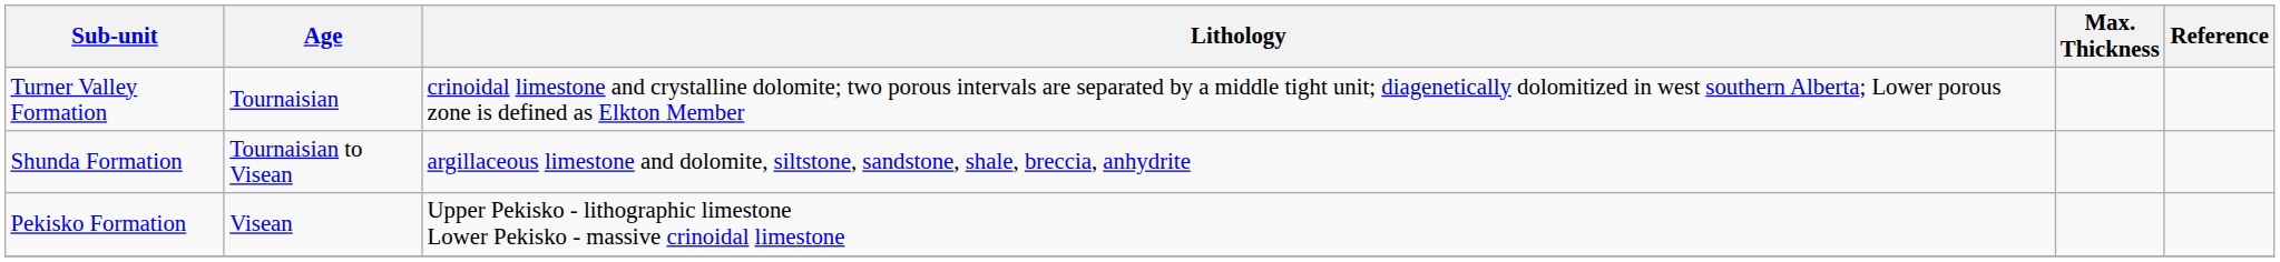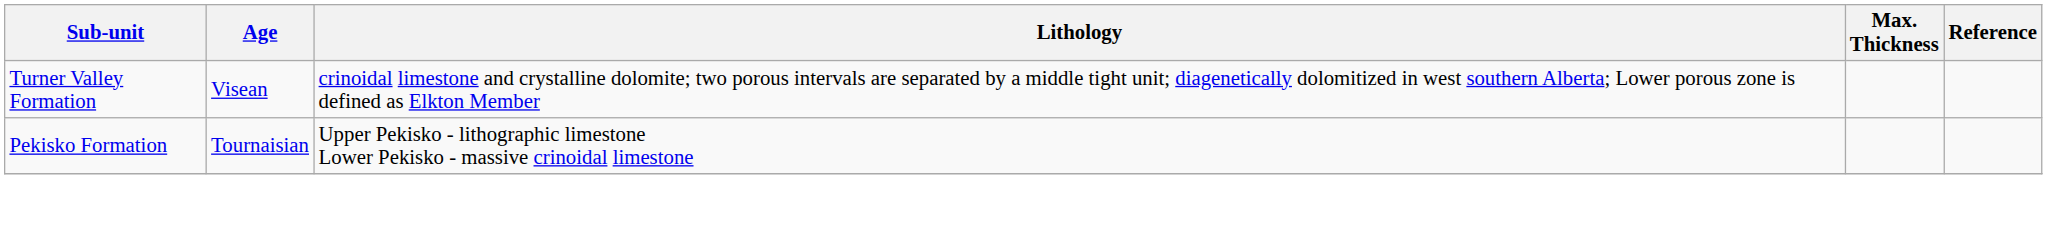Turner Valley Formation | Age: Tournaisian -> Visean
- row: Shunda Formation | Tournaisian to Visean | argillaceous limestone and dolomite, siltstone, sandstone, shale, breccia, anhydrite
Pekisko Formation | Age: Visean -> Tournaisian
